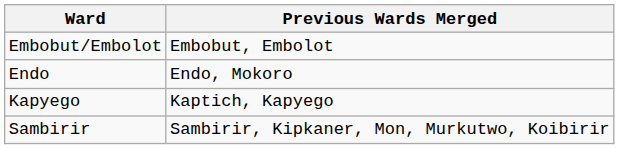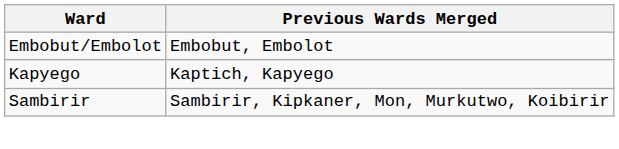- row: Endo | Endo, Mokoro
